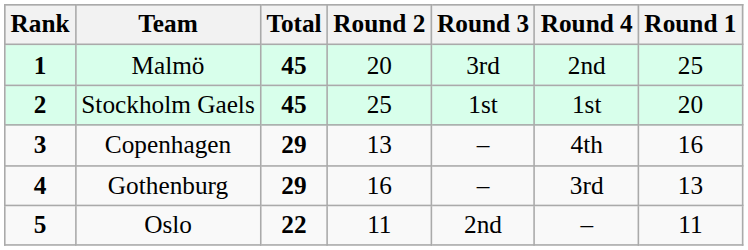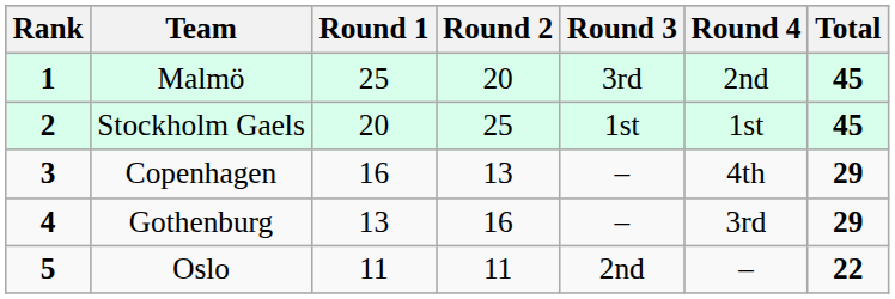columns swapped: Round 1 <-> Total
